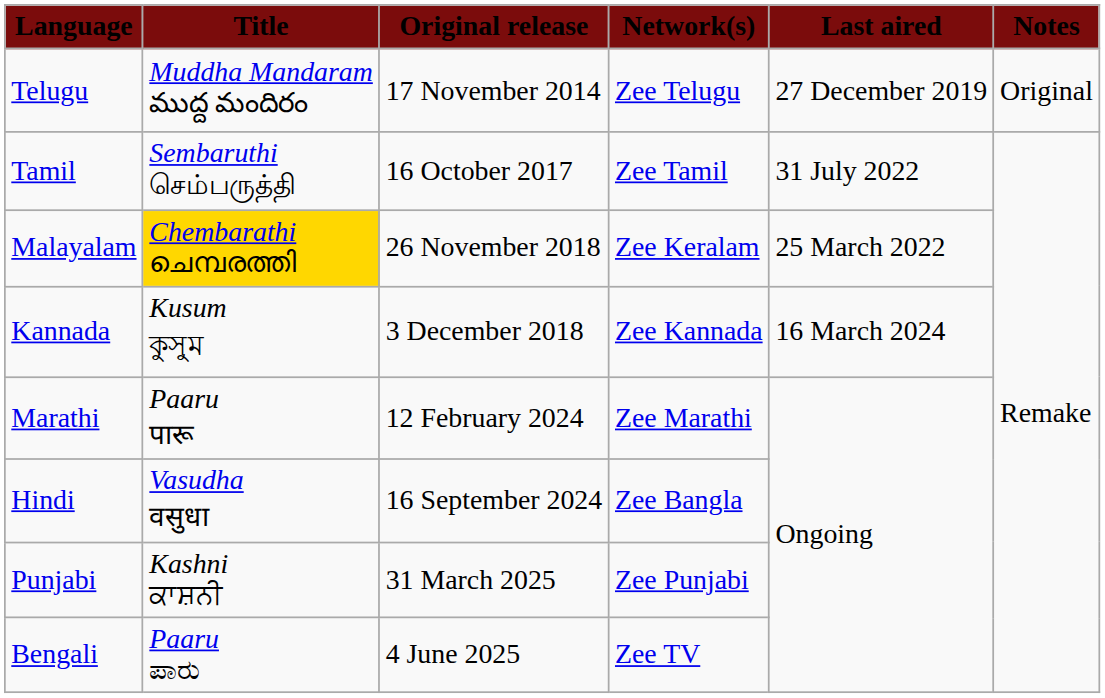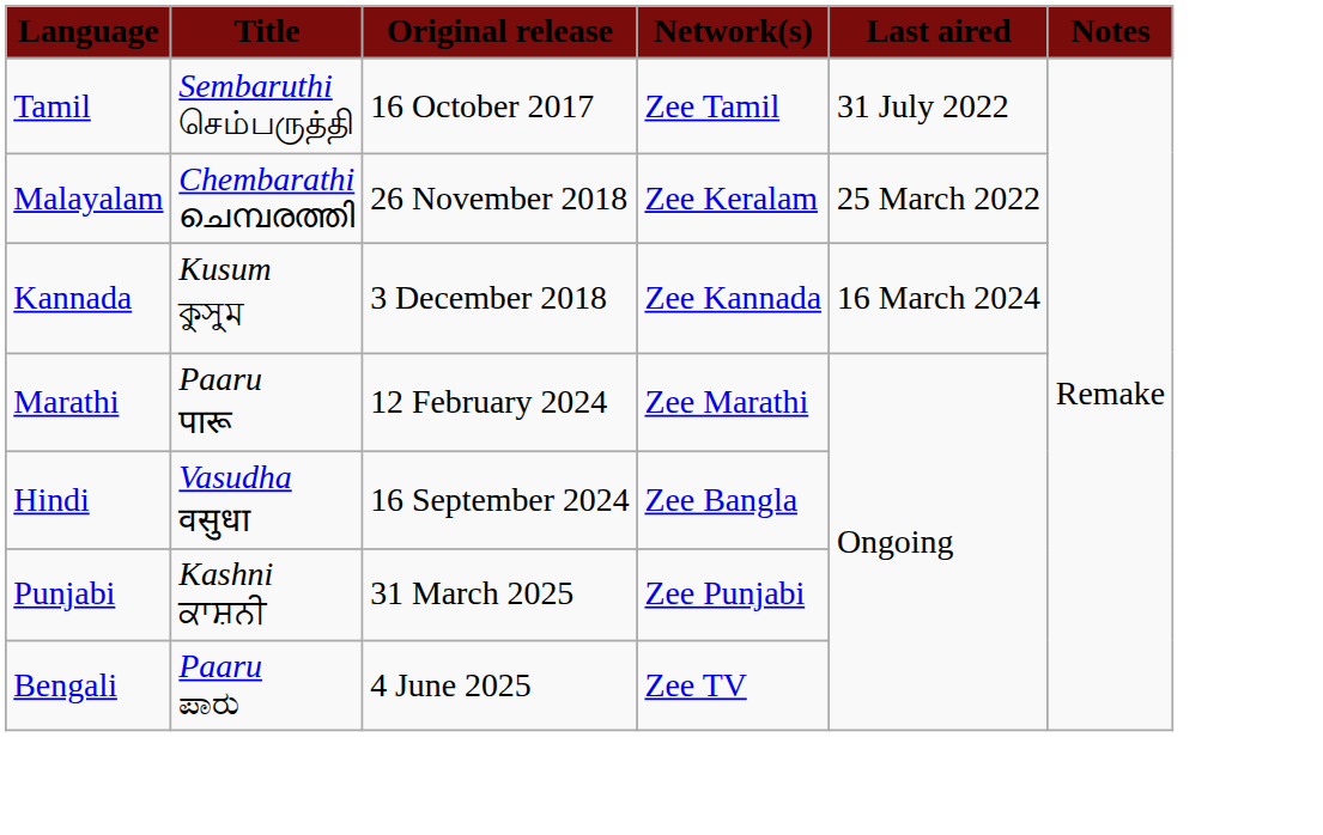- row: Telugu | Muddha Mandaram ముద్ద మందిరం | 17 November 2014 | Zee Telugu | 27 December 2019 | Original
Malayalam | Title: gold background -> no background
